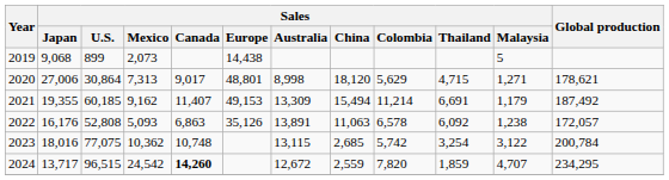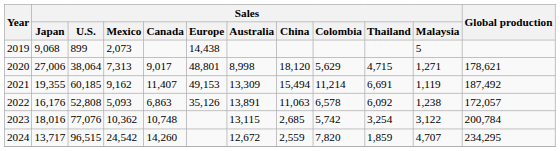2020 | Sales / U.S.: 30,864 -> 38,064
2021 | Sales / Malaysia: 1,179 -> 1,119
2023 | Sales / U.S.: 77,075 -> 77,076
2024 | Sales / Canada: bold -> normal
